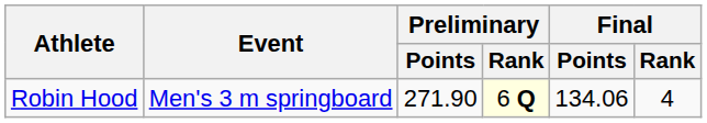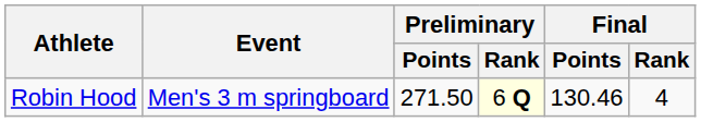Robin Hood | Preliminary / Points: 271.90 -> 271.50
Robin Hood | Final / Points: 134.06 -> 130.46
